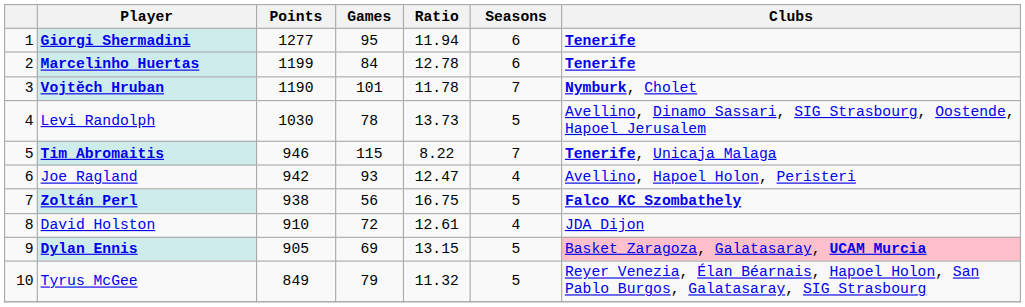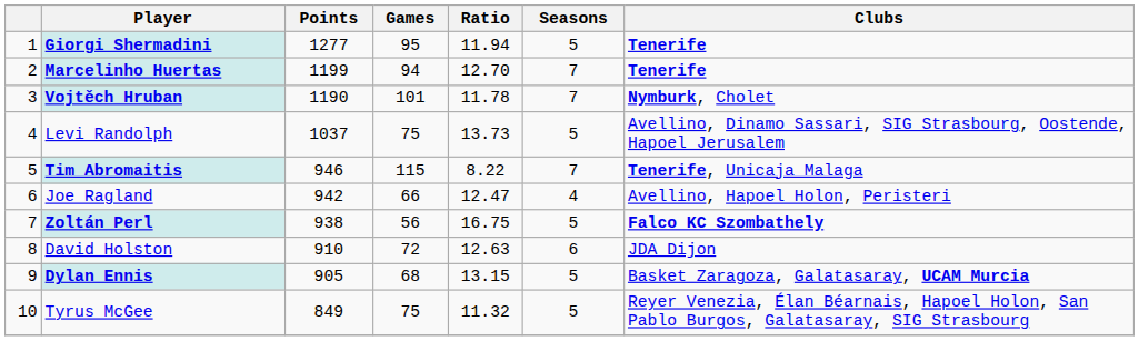Giorgi Shermadini | Seasons: 6 -> 5
Marcelinho Huertas | Games: 84 -> 94
Marcelinho Huertas | Ratio: 12.78 -> 12.70
Marcelinho Huertas | Seasons: 6 -> 7
Levi Randolph | Points: 1030 -> 1037
Levi Randolph | Games: 78 -> 75
Joe Ragland | Games: 93 -> 66
David Holston | Ratio: 12.61 -> 12.63
David Holston | Seasons: 4 -> 6
Dylan Ennis | Games: 69 -> 68
Dylan Ennis | Clubs: pink background -> no background
Tyrus McGee | Games: 79 -> 75
